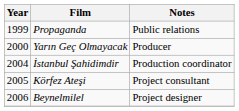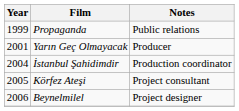Yarın Geç Olmayacak | Year: 2000 -> 2001
